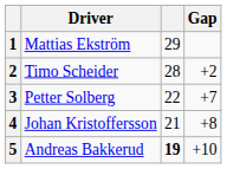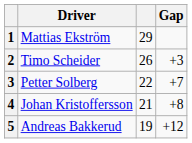2 | column 3: 28 -> 26
2 | Gap: +2 -> +3
5 | column 3: bold -> normal
5 | Gap: +10 -> +12
